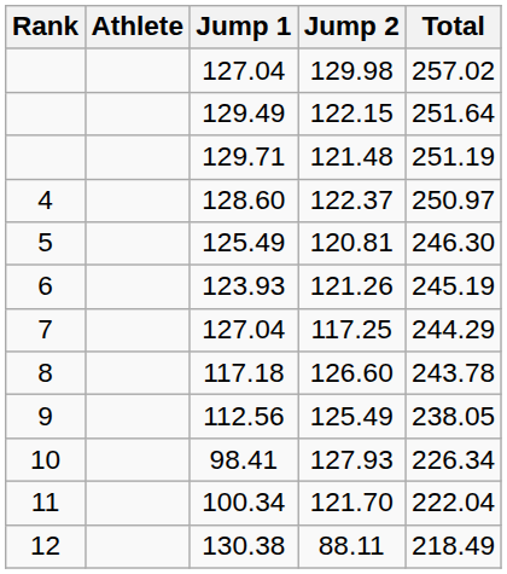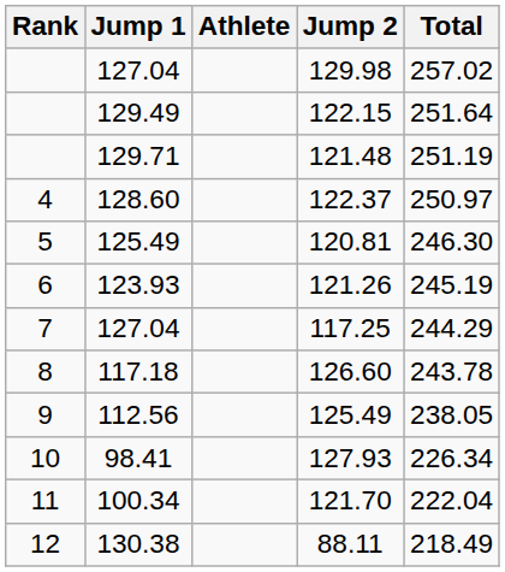columns swapped: Athlete <-> Jump 1
